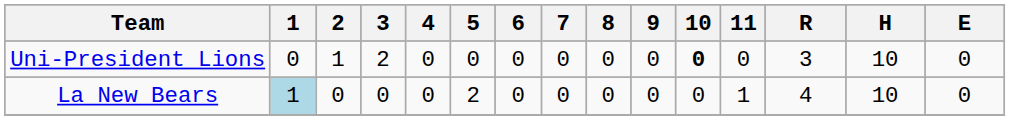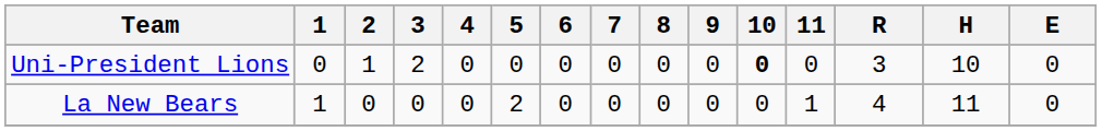La New Bears | 1: lightblue background -> no background
La New Bears | H: 10 -> 11
